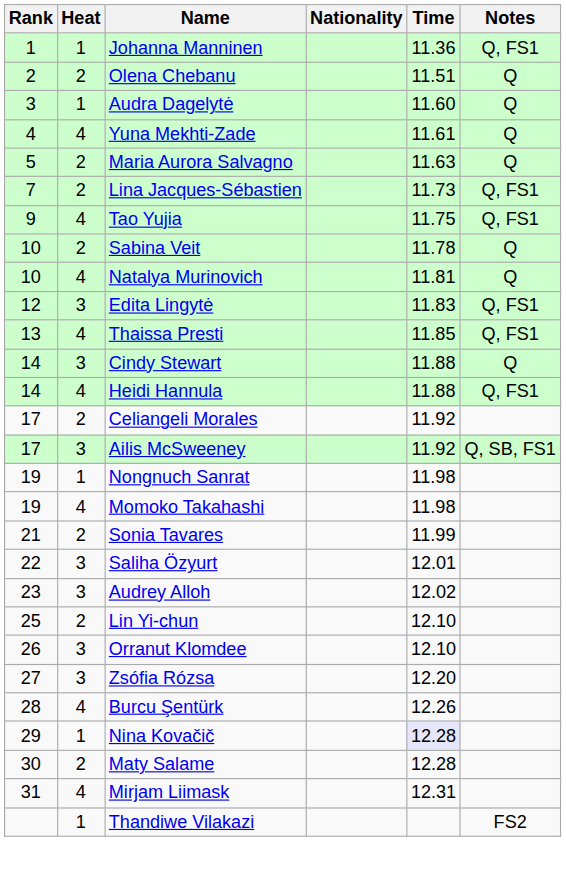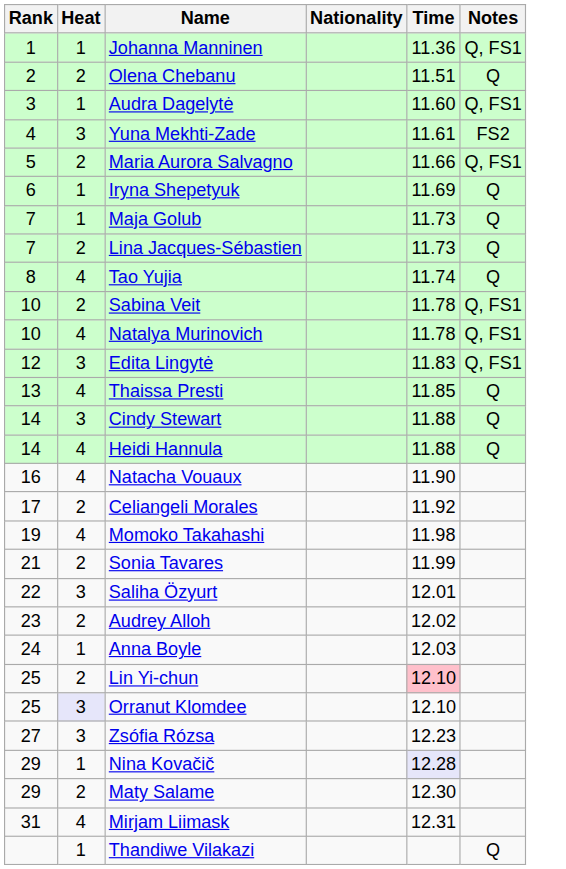Audra Dagelytė | Notes: Q -> Q, FS1
Yuna Mekhti-Zade | Heat: 4 -> 3
Yuna Mekhti-Zade | Notes: Q -> FS2
Maria Aurora Salvagno | Time: 11.63 -> 11.66
Maria Aurora Salvagno | Notes: Q -> Q, FS1
+ row: 6 | 1 | Iryna Shepetyuk | 11.69 | Q
+ row: 7 | 1 | Maja Golub | 11.73 | Q
Lina Jacques-Sébastien | Notes: Q, FS1 -> Q
Tao Yujia | Rank: 9 -> 8
Tao Yujia | Time: 11.75 -> 11.74
Tao Yujia | Notes: Q, FS1 -> Q
Sabina Veit | Notes: Q -> Q, FS1
Natalya Murinovich | Time: 11.81 -> 11.78
Natalya Murinovich | Notes: Q -> Q, FS1
Thaissa Presti | Notes: Q, FS1 -> Q
Heidi Hannula | Notes: Q, FS1 -> Q
+ row: 16 | 4 | Natacha Vouaux | 11.90
- row: 17 | 3 | Ailis McSweeney | 11.92 | Q, SB, FS1
- row: 19 | 1 | Nongnuch Sanrat | 11.98
Audrey Alloh | Heat: 3 -> 2
+ row: 24 | 1 | Anna Boyle | 12.03
Lin Yi-chun | Time: no background -> pink background
Orranut Klomdee | Rank: 26 -> 25
Orranut Klomdee | Heat: no background -> lavender background
Zsófia Rózsa | Time: 12.20 -> 12.23
- row: 28 | 4 | Burcu Şentürk | 12.26
Maty Salame | Rank: 30 -> 29
Maty Salame | Time: 12.28 -> 12.30
Thandiwe Vilakazi | Notes: FS2 -> Q
